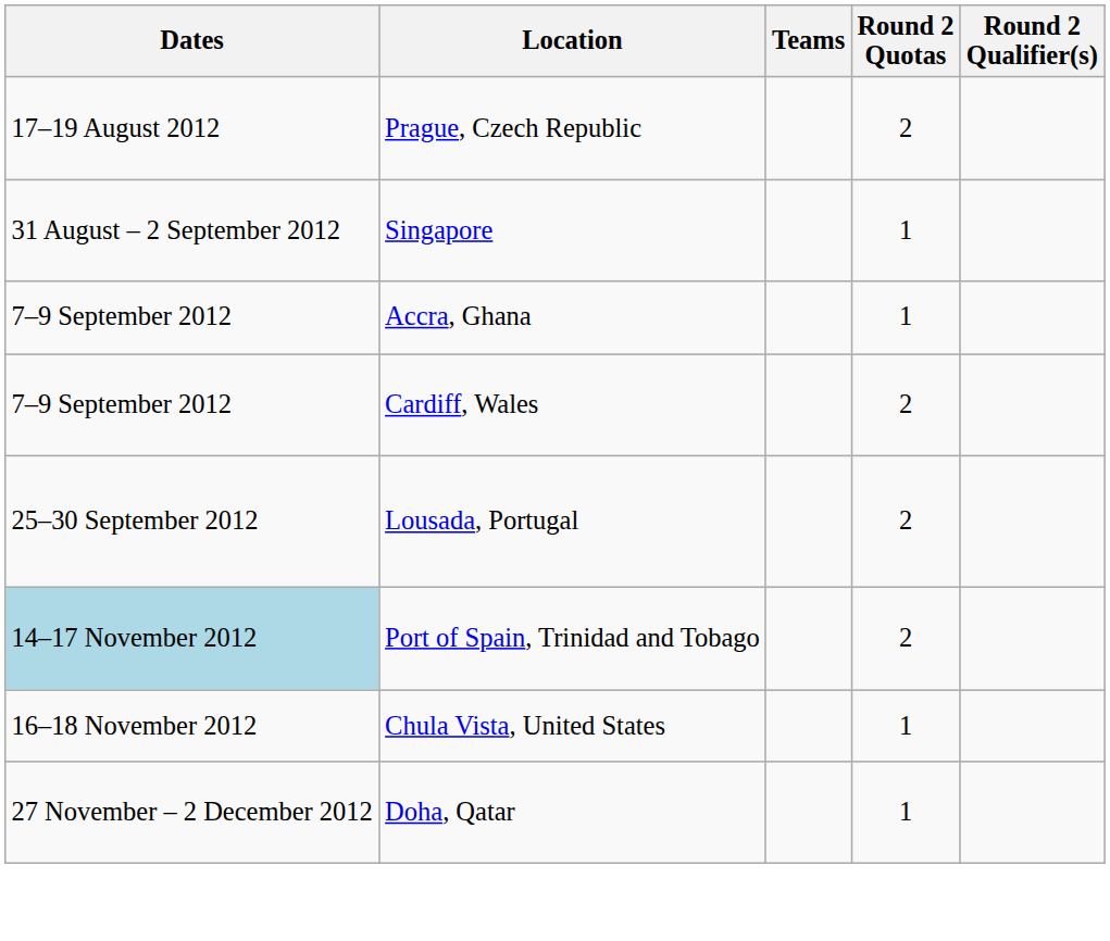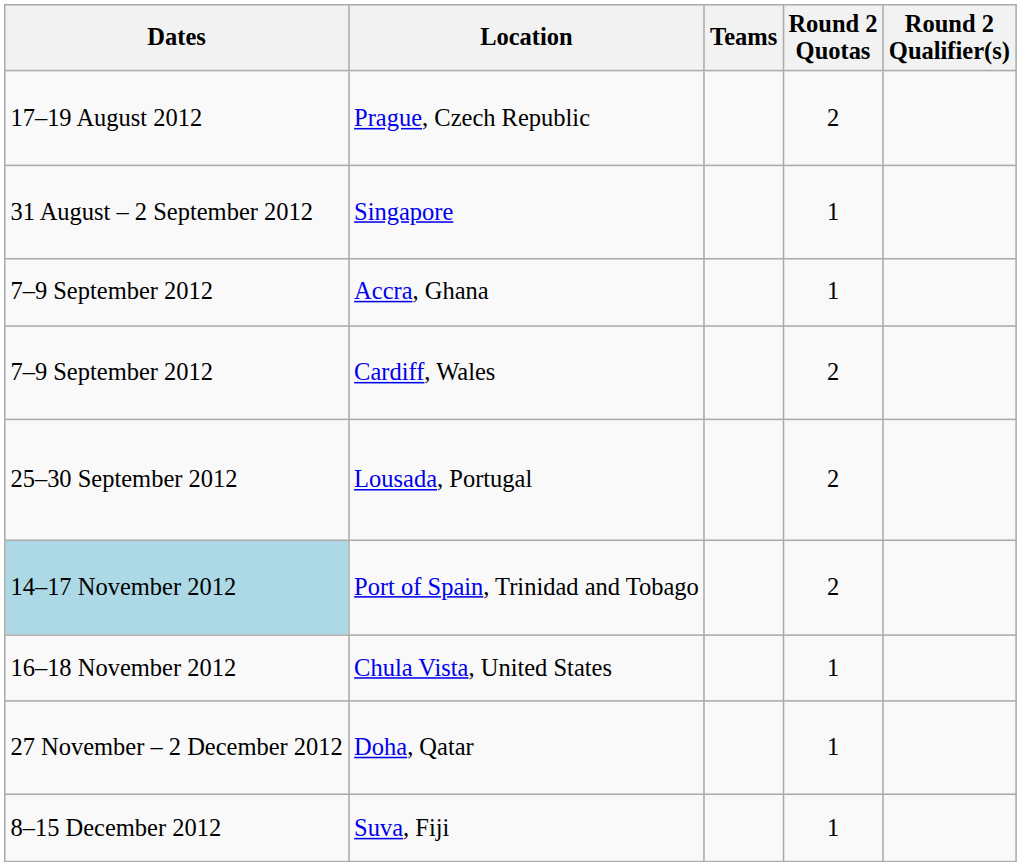+ row: 8–15 December 2012 | Suva, Fiji | 1
